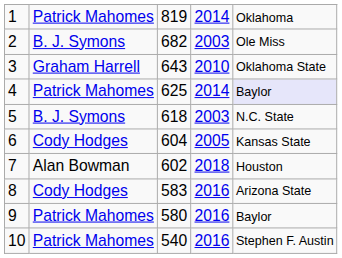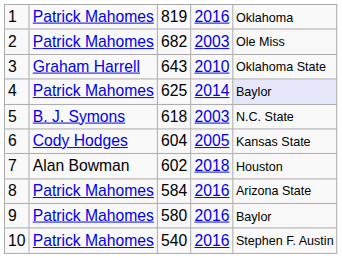1 | column 4: 2014 -> 2016
2 | column 2: B. J. Symons -> Patrick Mahomes
8 | column 2: Cody Hodges -> Patrick Mahomes
8 | column 3: 583 -> 584
